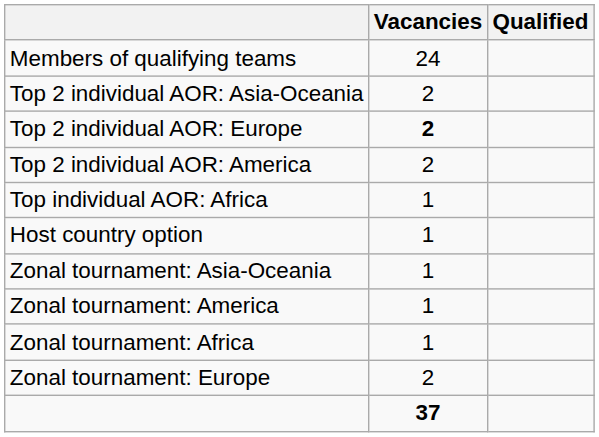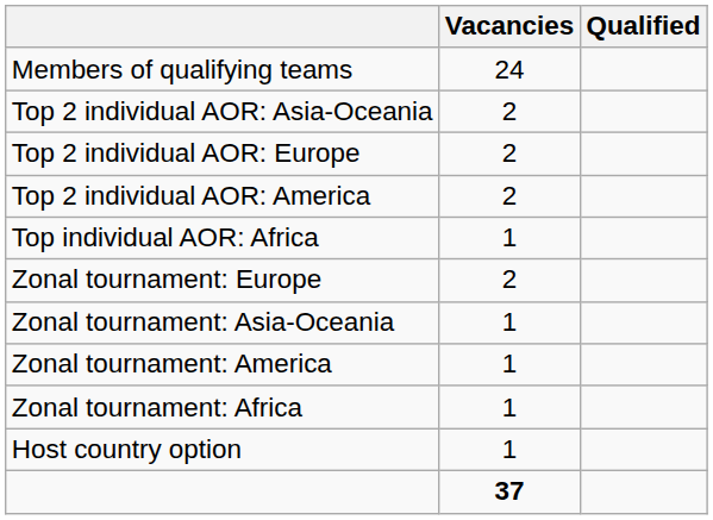Top 2 individual AOR: Europe | Vacancies: bold -> normal
rows swapped: Zonal tournament: Europe <-> Host country option
